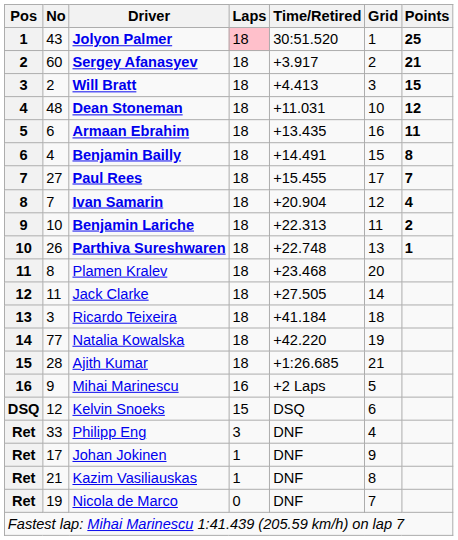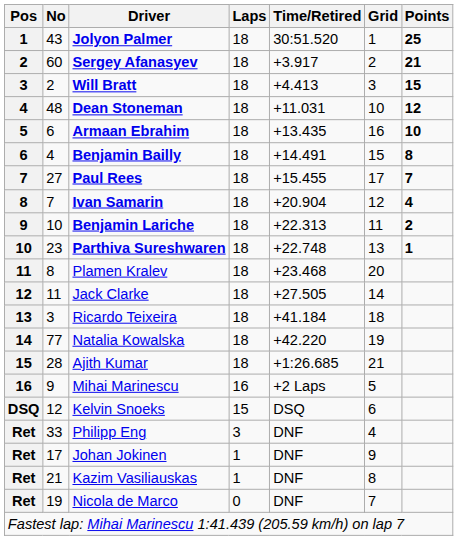Jolyon Palmer | Laps: pink background -> no background
Armaan Ebrahim | Points: 11 -> 10
Parthiva Sureshwaren | No: 26 -> 23
